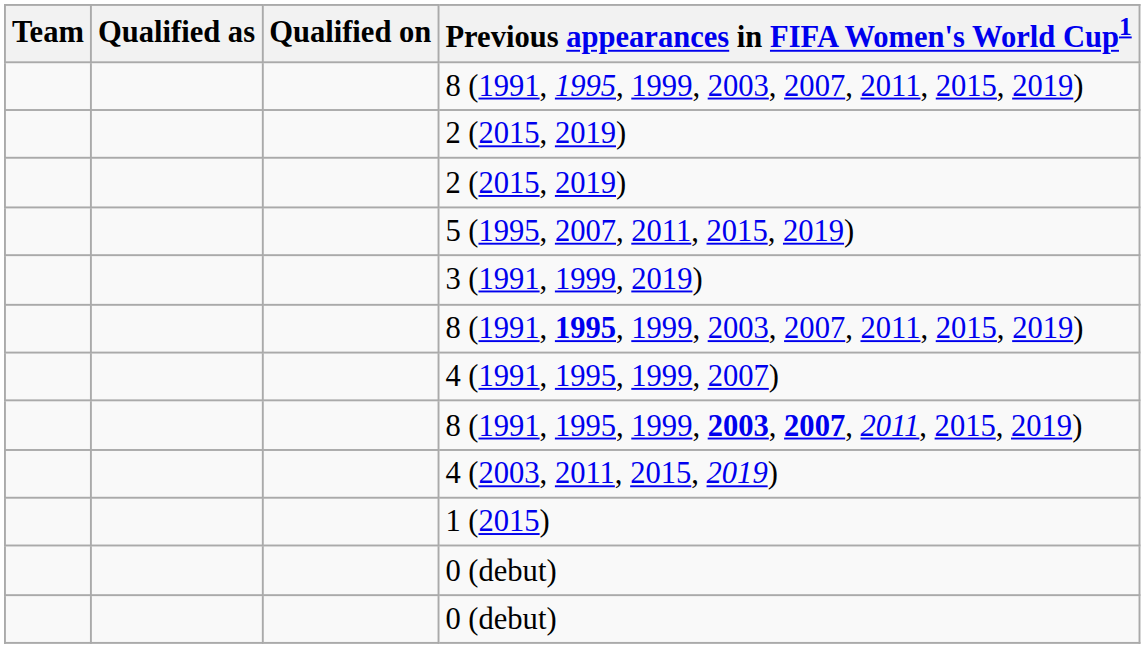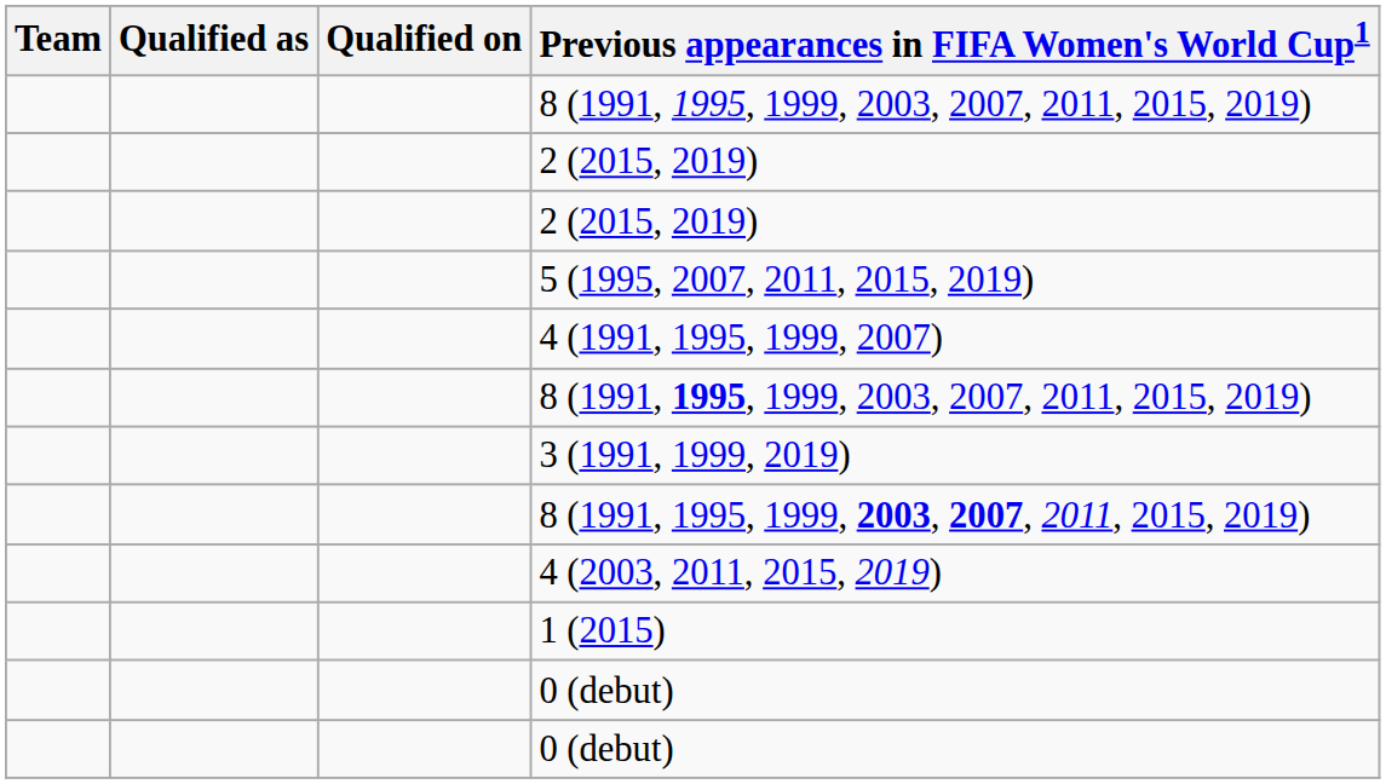rows swapped: 4 (1991, 1995, 1999, 2007) <-> 3 (1991, 1999, 2019)
